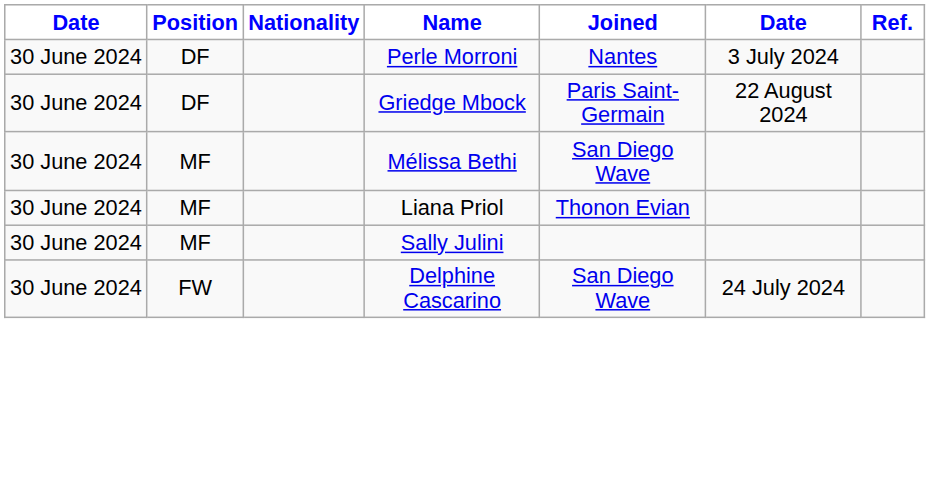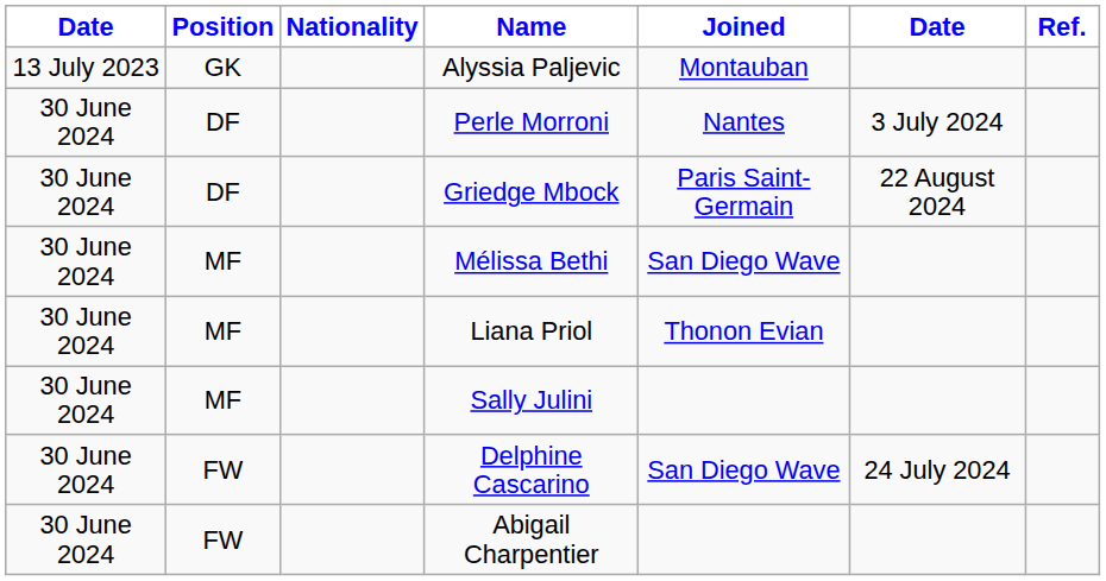+ row: 13 July 2023 | GK | Alyssia Paljevic | Montauban
+ row: 30 June 2024 | FW | Abigail Charpentier
